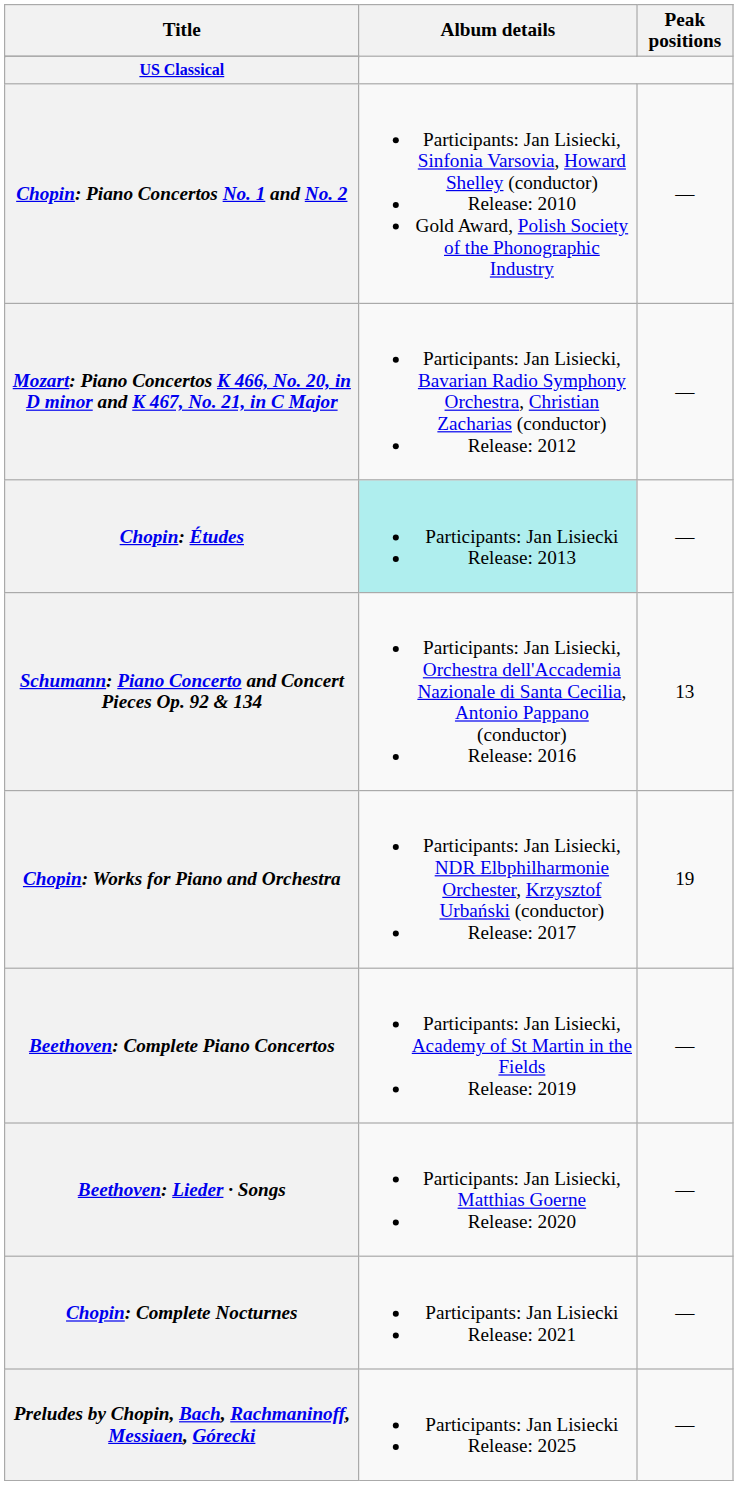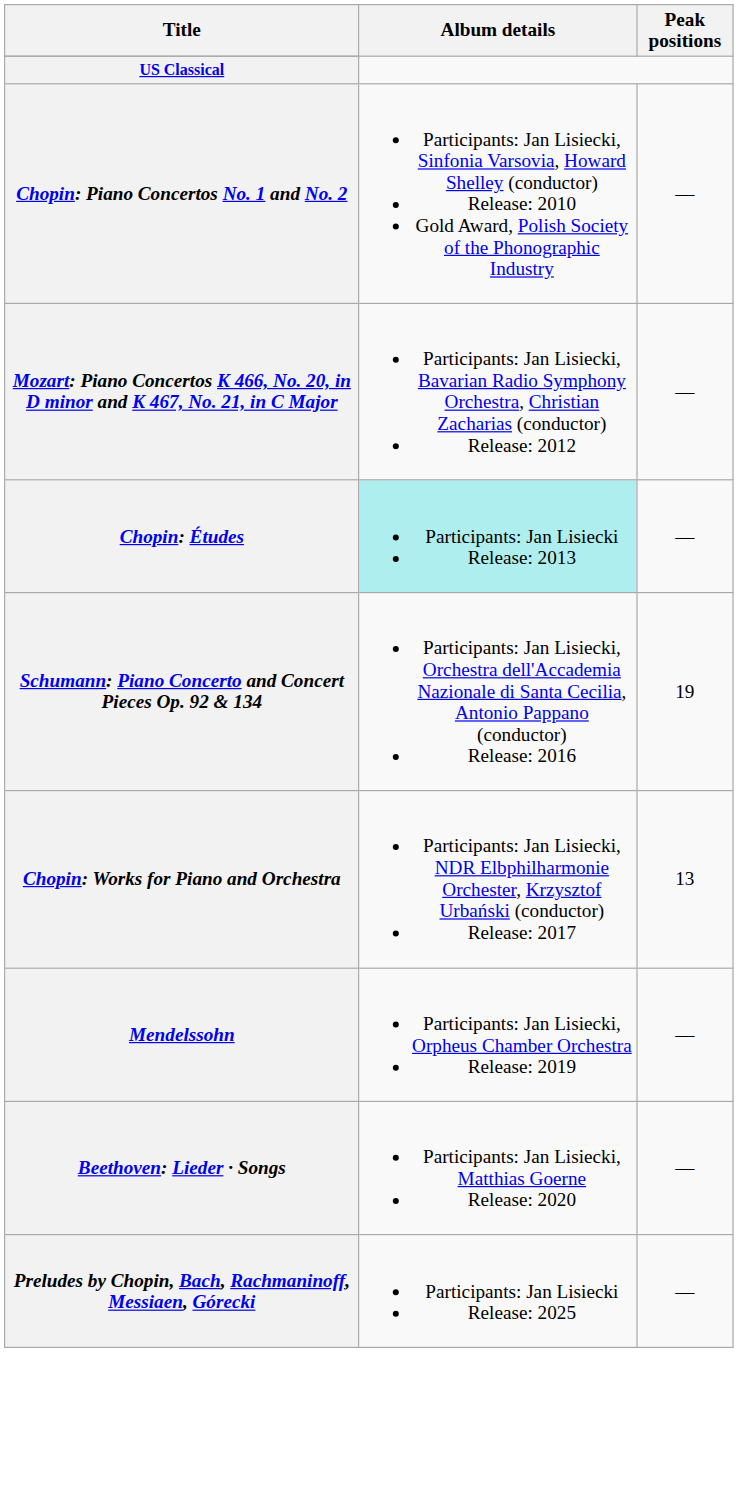Schumann: Piano Concerto and Concert Pieces Op. 92 & 134 | Peak positions: 13 -> 19
Chopin: Works for Piano and Orchestra | Peak positions: 19 -> 13
+ row: Mendelssohn | Participants: Jan Lisiecki, Orpheus Chamber Orchestra Release: 2019 | —
- row: Beethoven: Complete Piano Concertos | Participants: Jan Lisiecki, Academy of St Martin in the Fields Release: 2019 | —
- row: Chopin: Complete Nocturnes | Participants: Jan Lisiecki Release: 2021 | —
